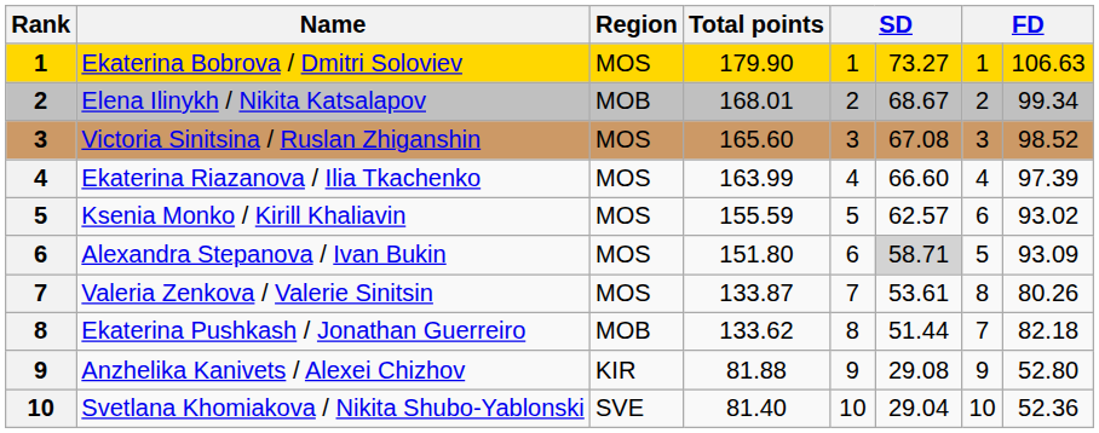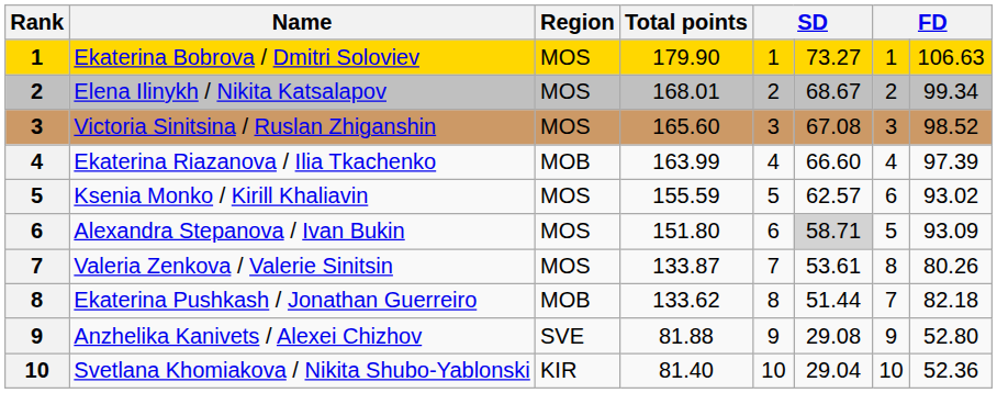Elena Ilinykh / Nikita Katsalapov | Region: MOB -> MOS
Ekaterina Riazanova / Ilia Tkachenko | Region: MOS -> MOB
Anzhelika Kanivets / Alexei Chizhov | Region: KIR -> SVE
Svetlana Khomiakova / Nikita Shubo-Yablonski | Region: SVE -> KIR
